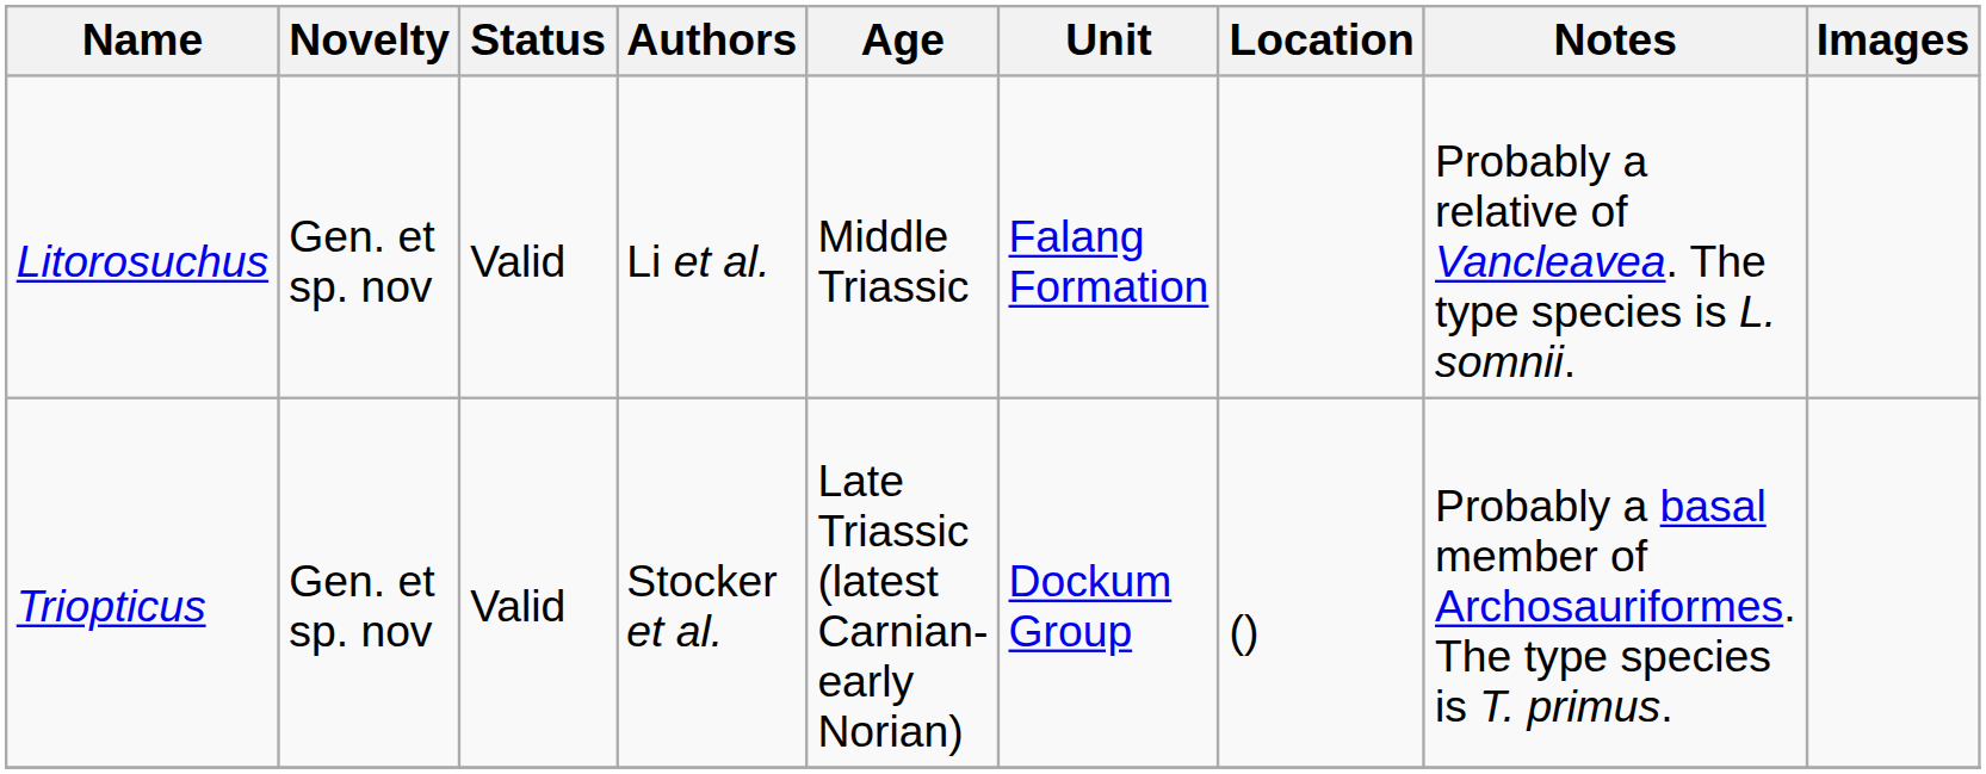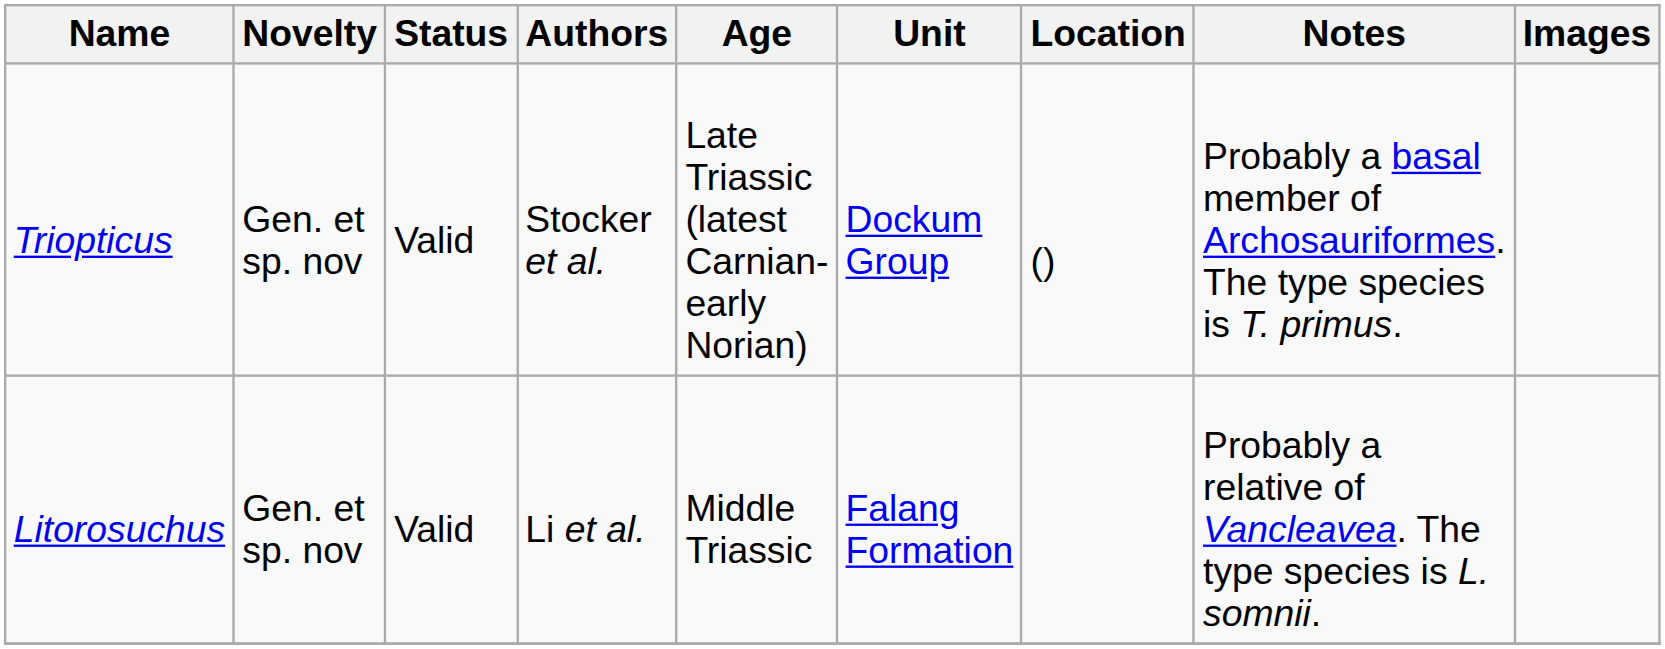rows swapped: Litorosuchus <-> Triopticus
